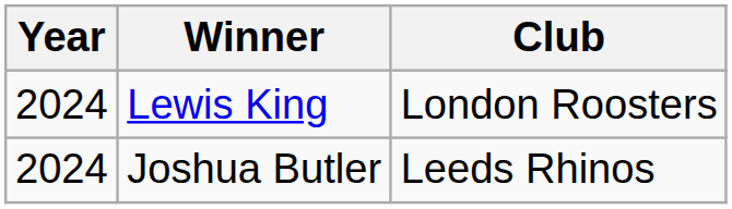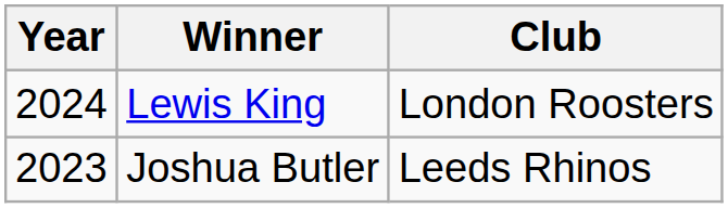Joshua Butler | Year: 2024 -> 2023
